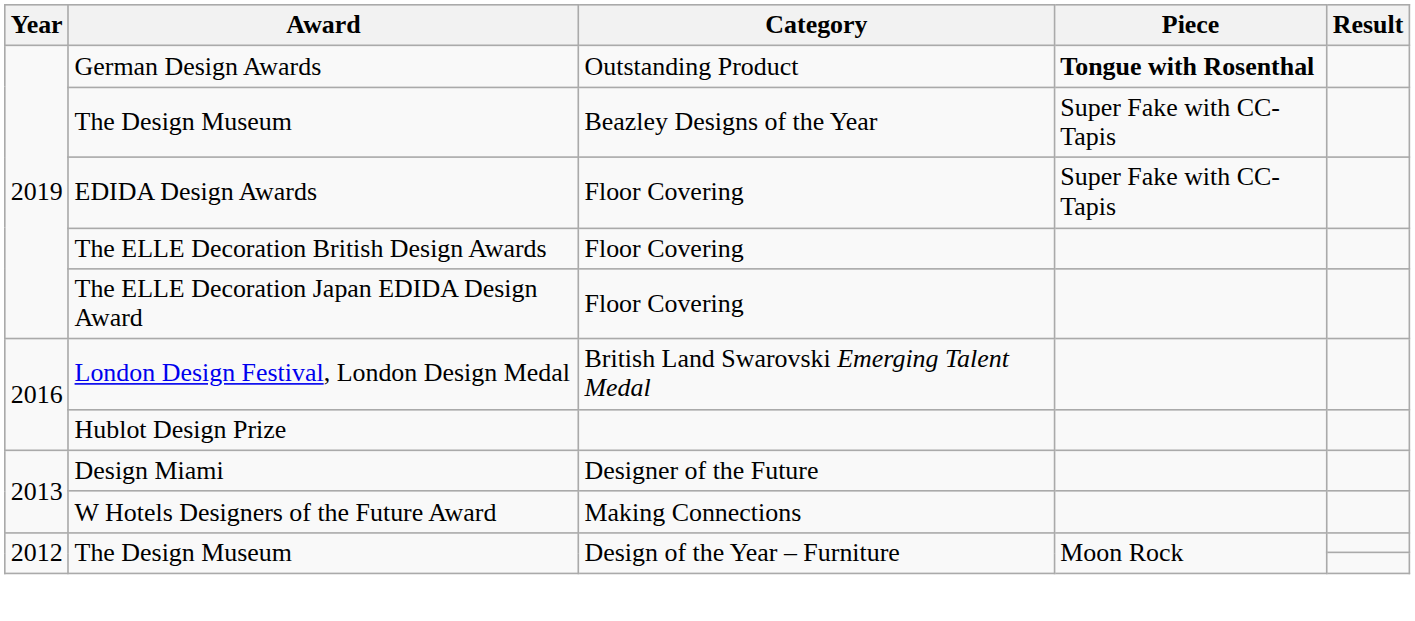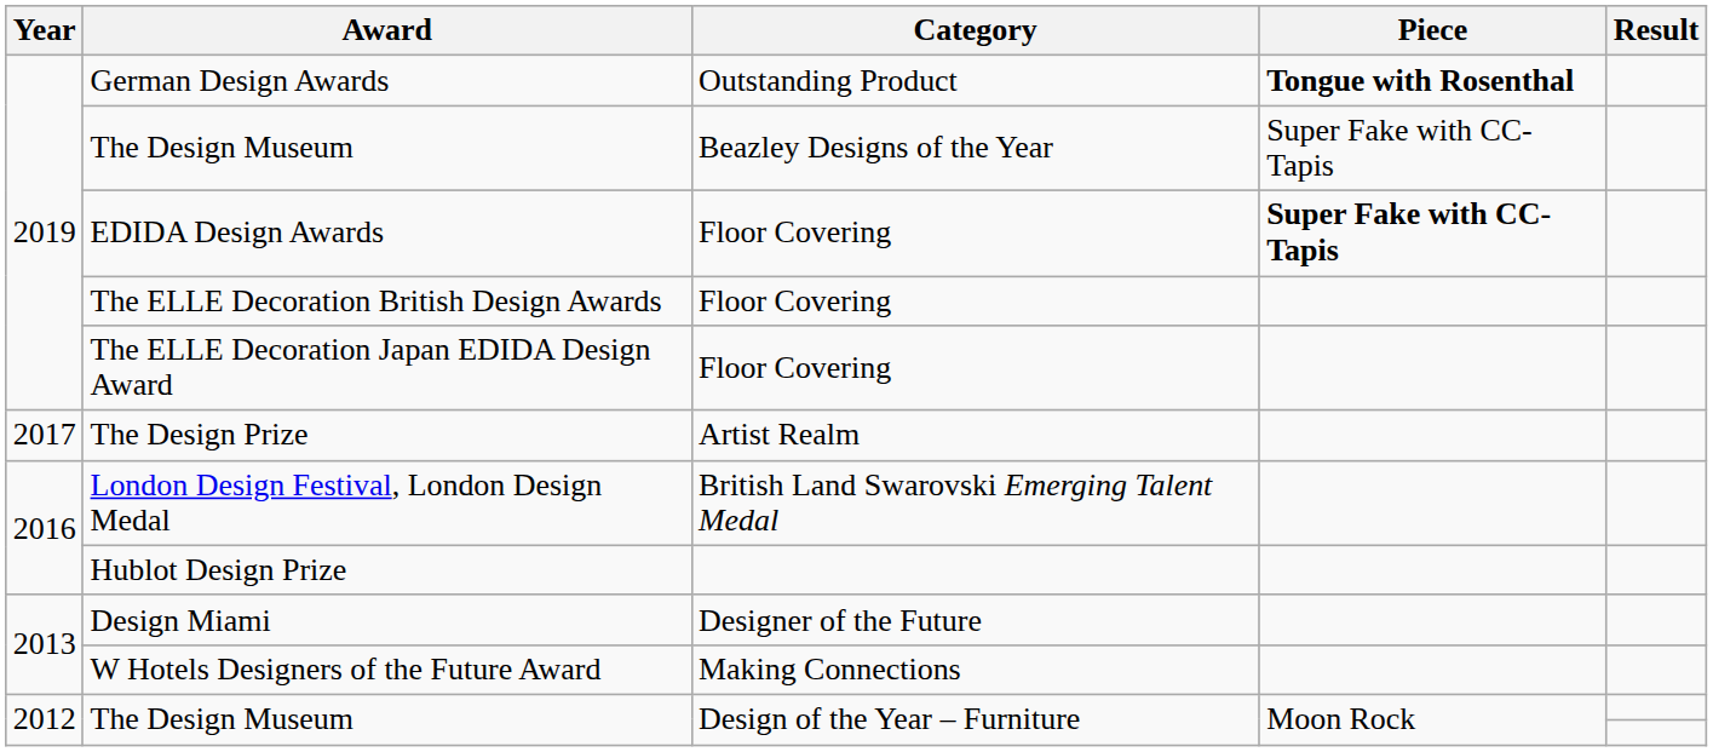EDIDA Design Awards | Piece: normal -> bold
+ row: 2017 | The Design Prize | Artist Realm
